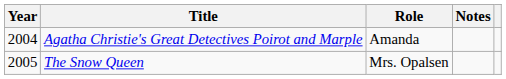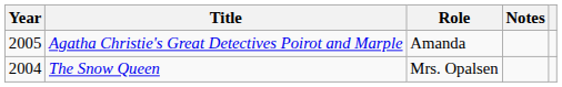Agatha Christie's Great Detectives Poirot and Marple | Year: 2004 -> 2005
The Snow Queen | Year: 2005 -> 2004
